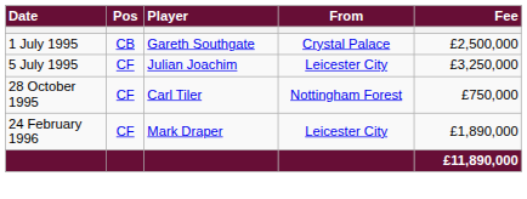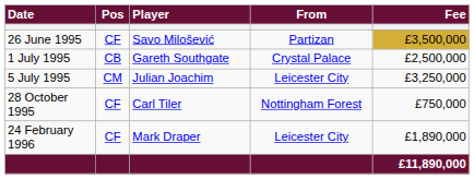+ row: 26 June 1995 | CF | Savo Milošević | Partizan | £3,500,000
5 July 1995 | Pos: CF -> CM
